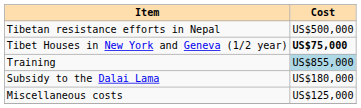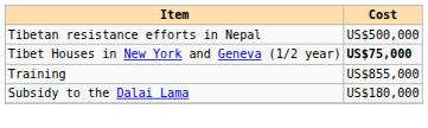Training | Cost: lightblue background -> no background
- row: Miscellaneous costs | US$125,000
